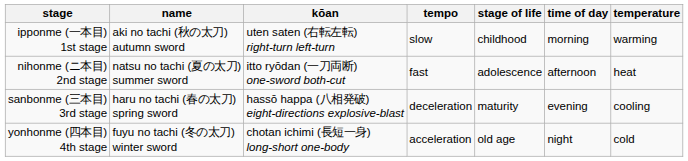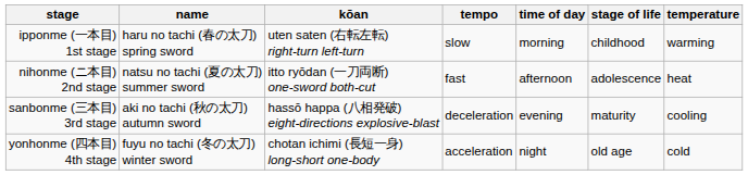columns swapped: stage of life <-> time of day
ipponme (一本目) 1st stage | name: aki no tachi (秋の太刀) autumn sword -> haru no tachi (春の太刀) spring sword
sanbonme (三本目) 3rd stage | name: haru no tachi (春の太刀) spring sword -> aki no tachi (秋の太刀) autumn sword
